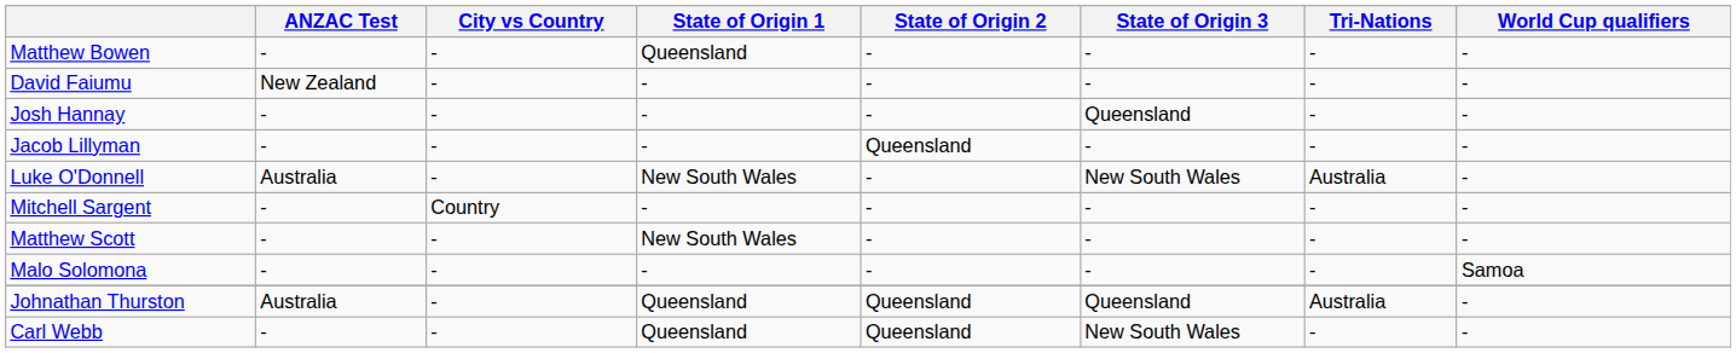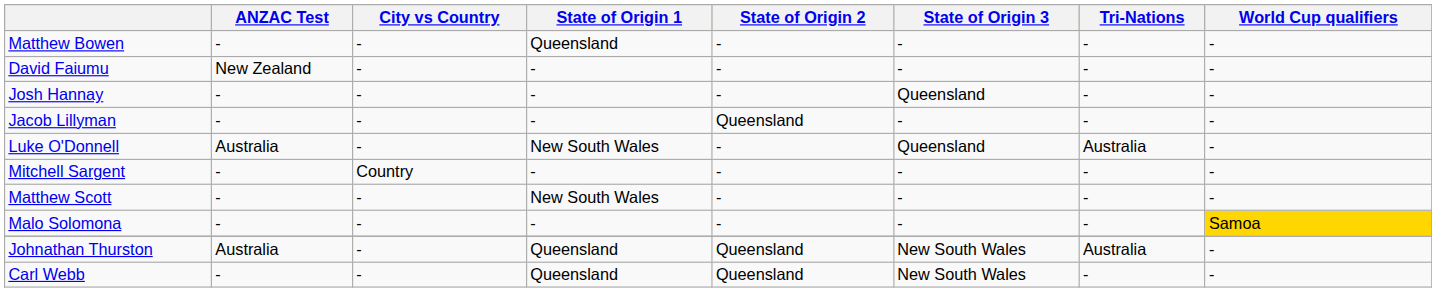Luke O'Donnell | State of Origin 3: New South Wales -> Queensland
Malo Solomona | World Cup qualifiers: no background -> gold background
Johnathan Thurston | State of Origin 3: Queensland -> New South Wales
